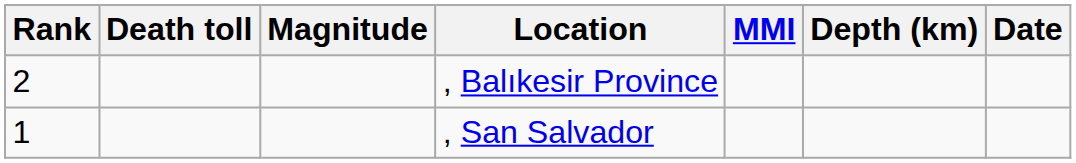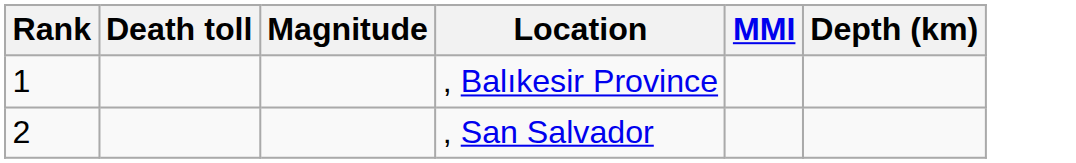- column: Date
, Balıkesir Province | Rank: 2 -> 1
, San Salvador | Rank: 1 -> 2
